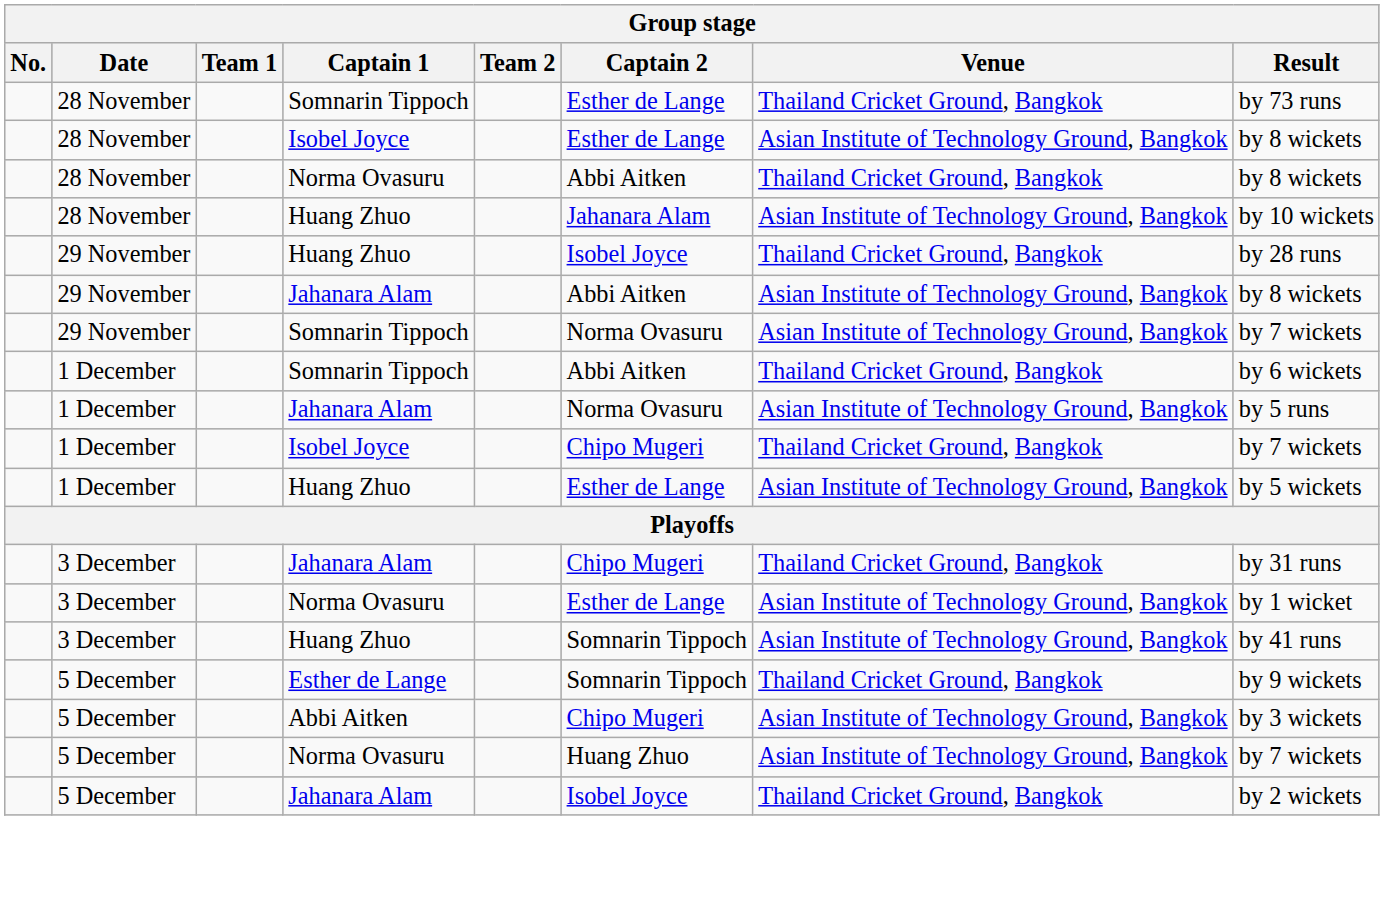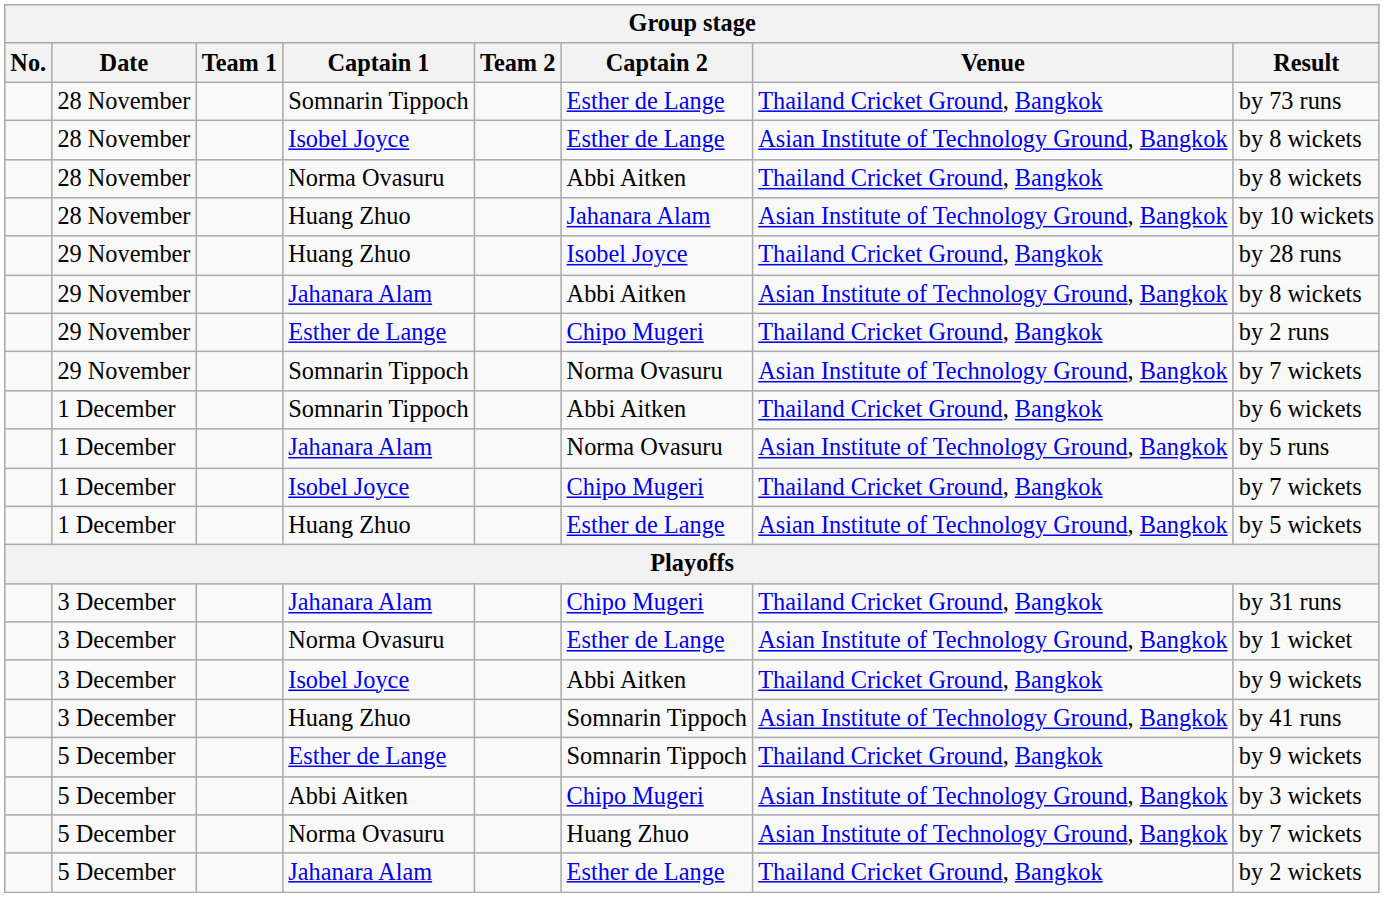+ row: 29 November | Esther de Lange | Chipo Mugeri | Thailand Cricket Ground, Bangkok | by 2 runs
+ row: 3 December | Isobel Joyce | Abbi Aitken | Thailand Cricket Ground, Bangkok | by 9 wickets
5 December / Jahanara Alam | Captain 2: Isobel Joyce -> Esther de Lange
